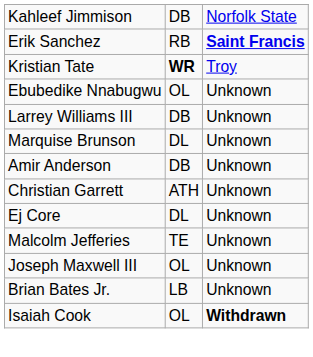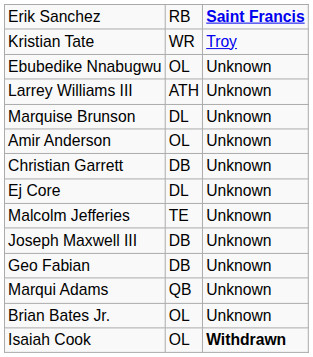- row: Kahleef Jimmison | DB | Norfolk State
Kristian Tate | column 2: bold -> normal
Larrey Williams III | column 2: DB -> ATH
Amir Anderson | column 2: DB -> OL
Christian Garrett | column 2: ATH -> DB
Joseph Maxwell III | column 2: OL -> DB
+ row: Geo Fabian | DB | Unknown
+ row: Marqui Adams | QB | Unknown
Brian Bates Jr. | column 2: LB -> OL
